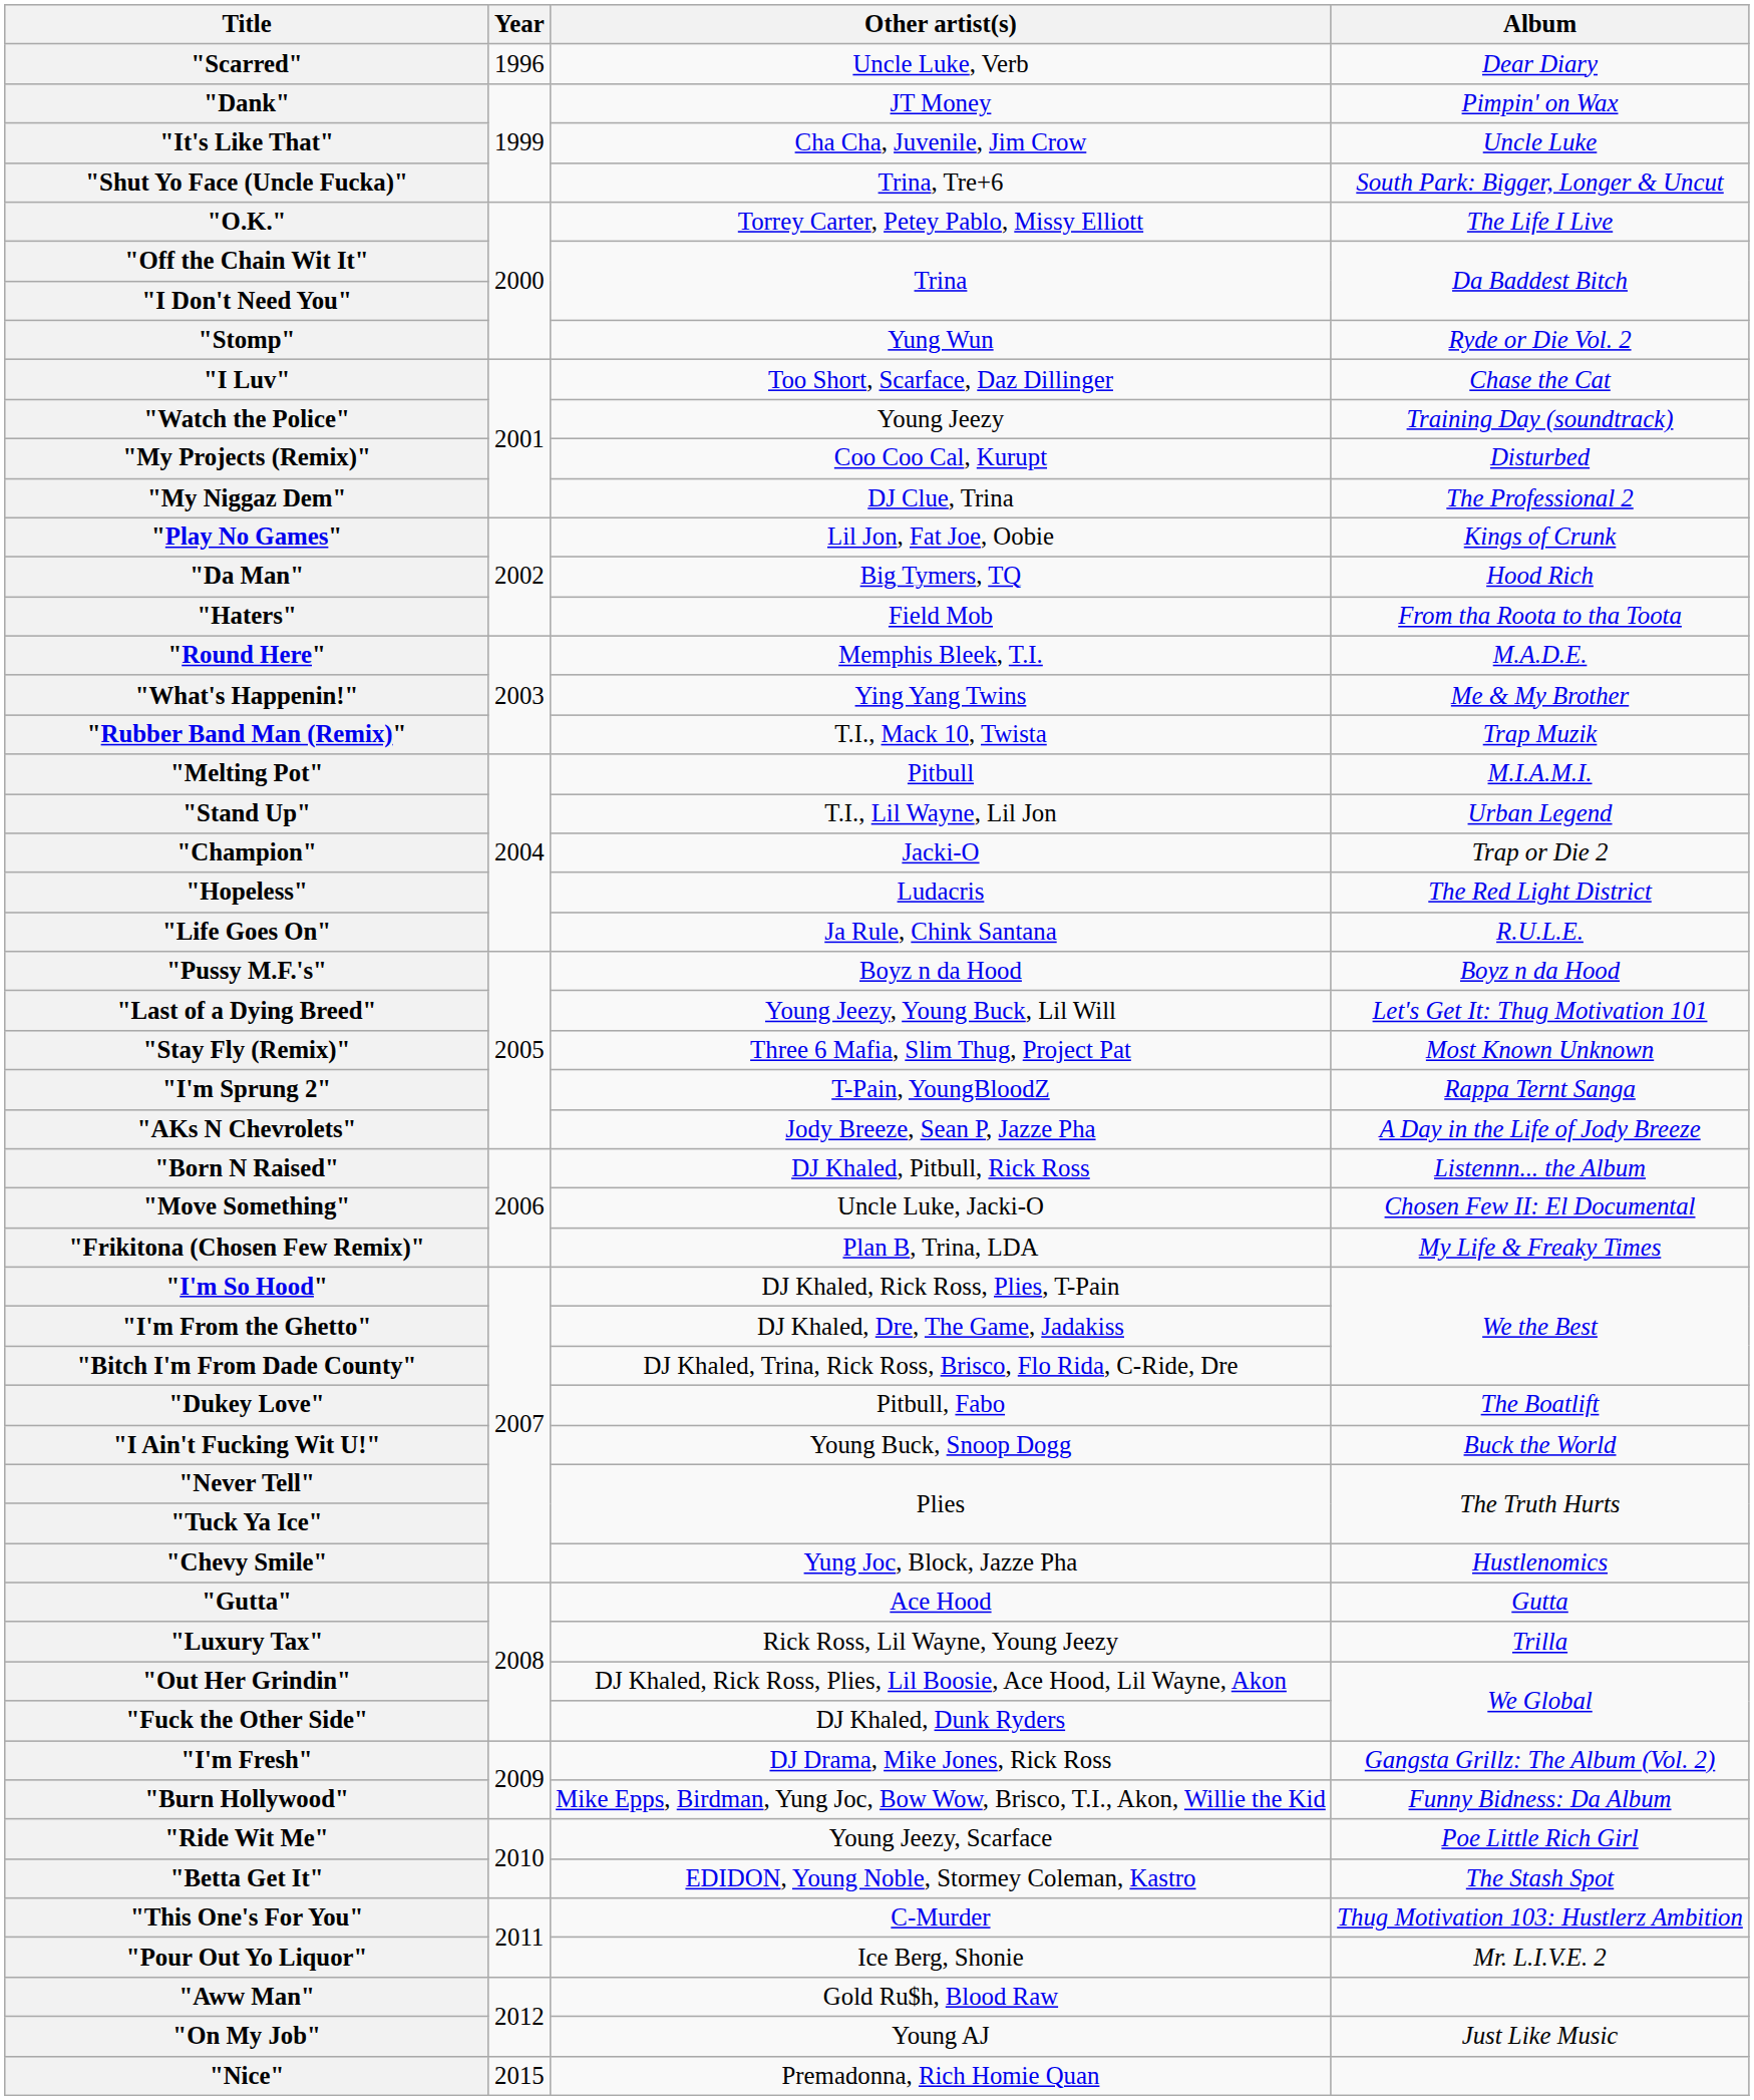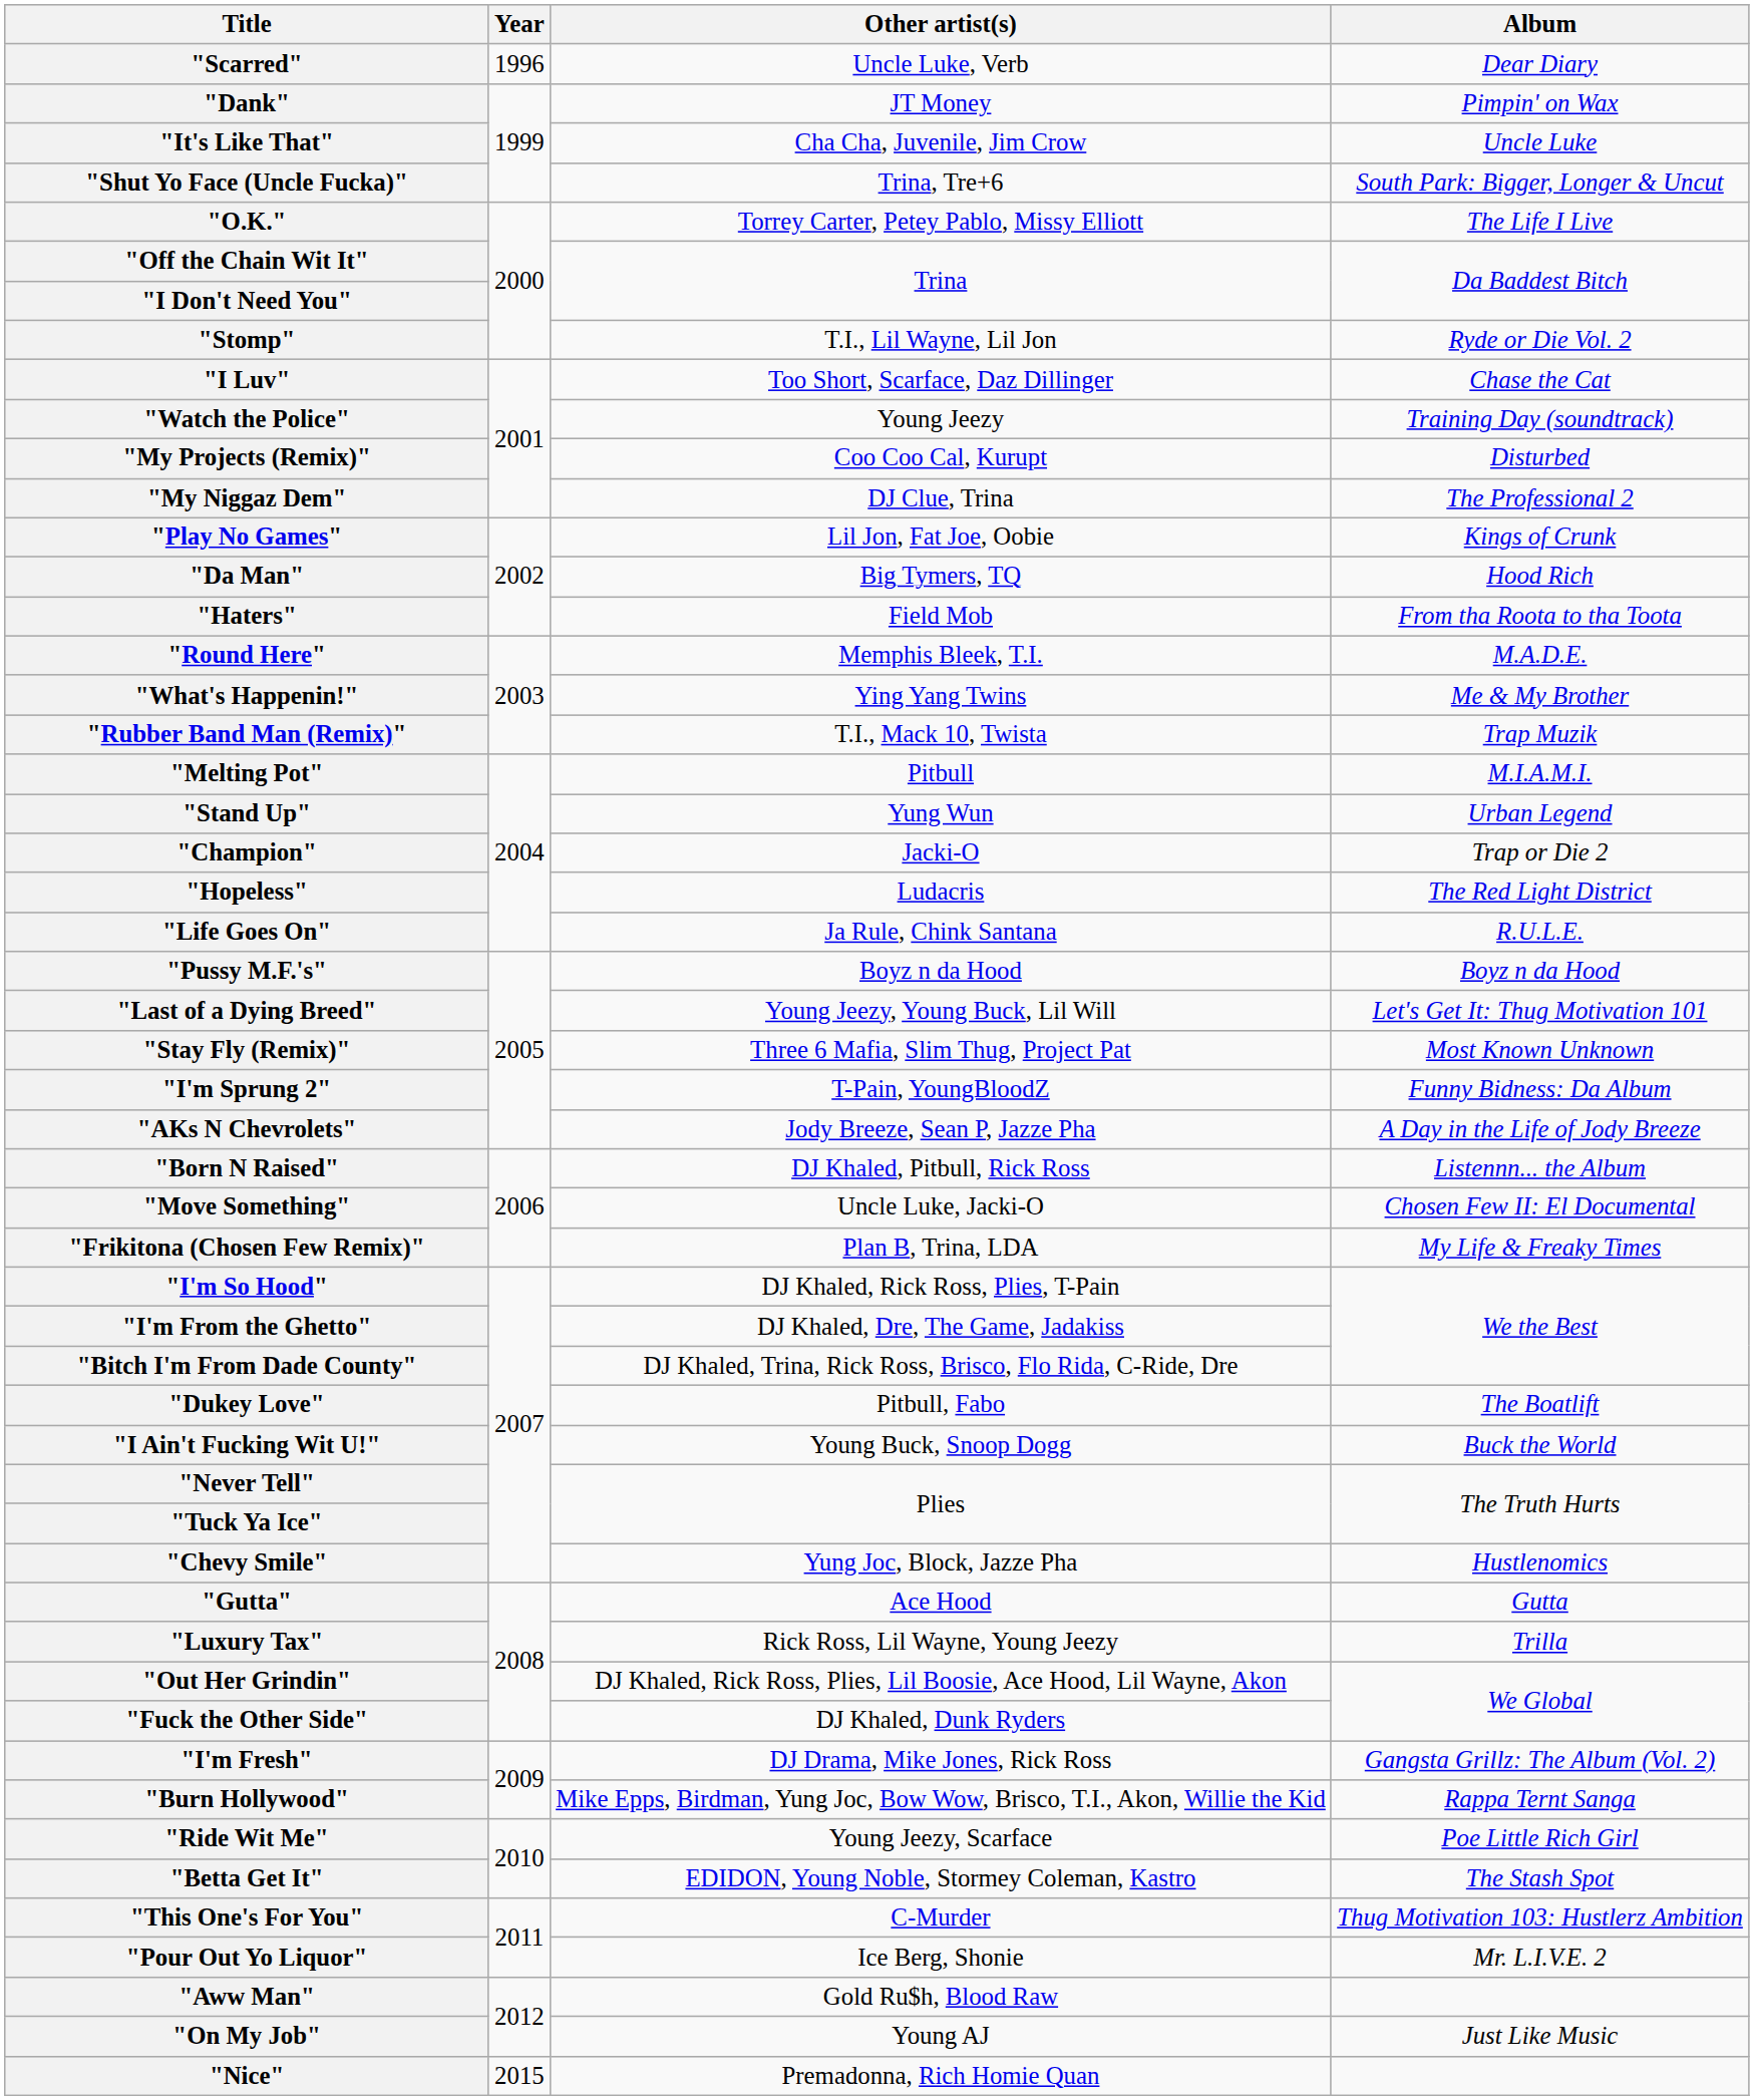"Stomp" | Other artist(s): Yung Wun -> T.I., Lil Wayne, Lil Jon
"Stand Up" | Other artist(s): T.I., Lil Wayne, Lil Jon -> Yung Wun
"I'm Sprung 2" | Album: Rappa Ternt Sanga -> Funny Bidness: Da Album
"Burn Hollywood" | Album: Funny Bidness: Da Album -> Rappa Ternt Sanga
